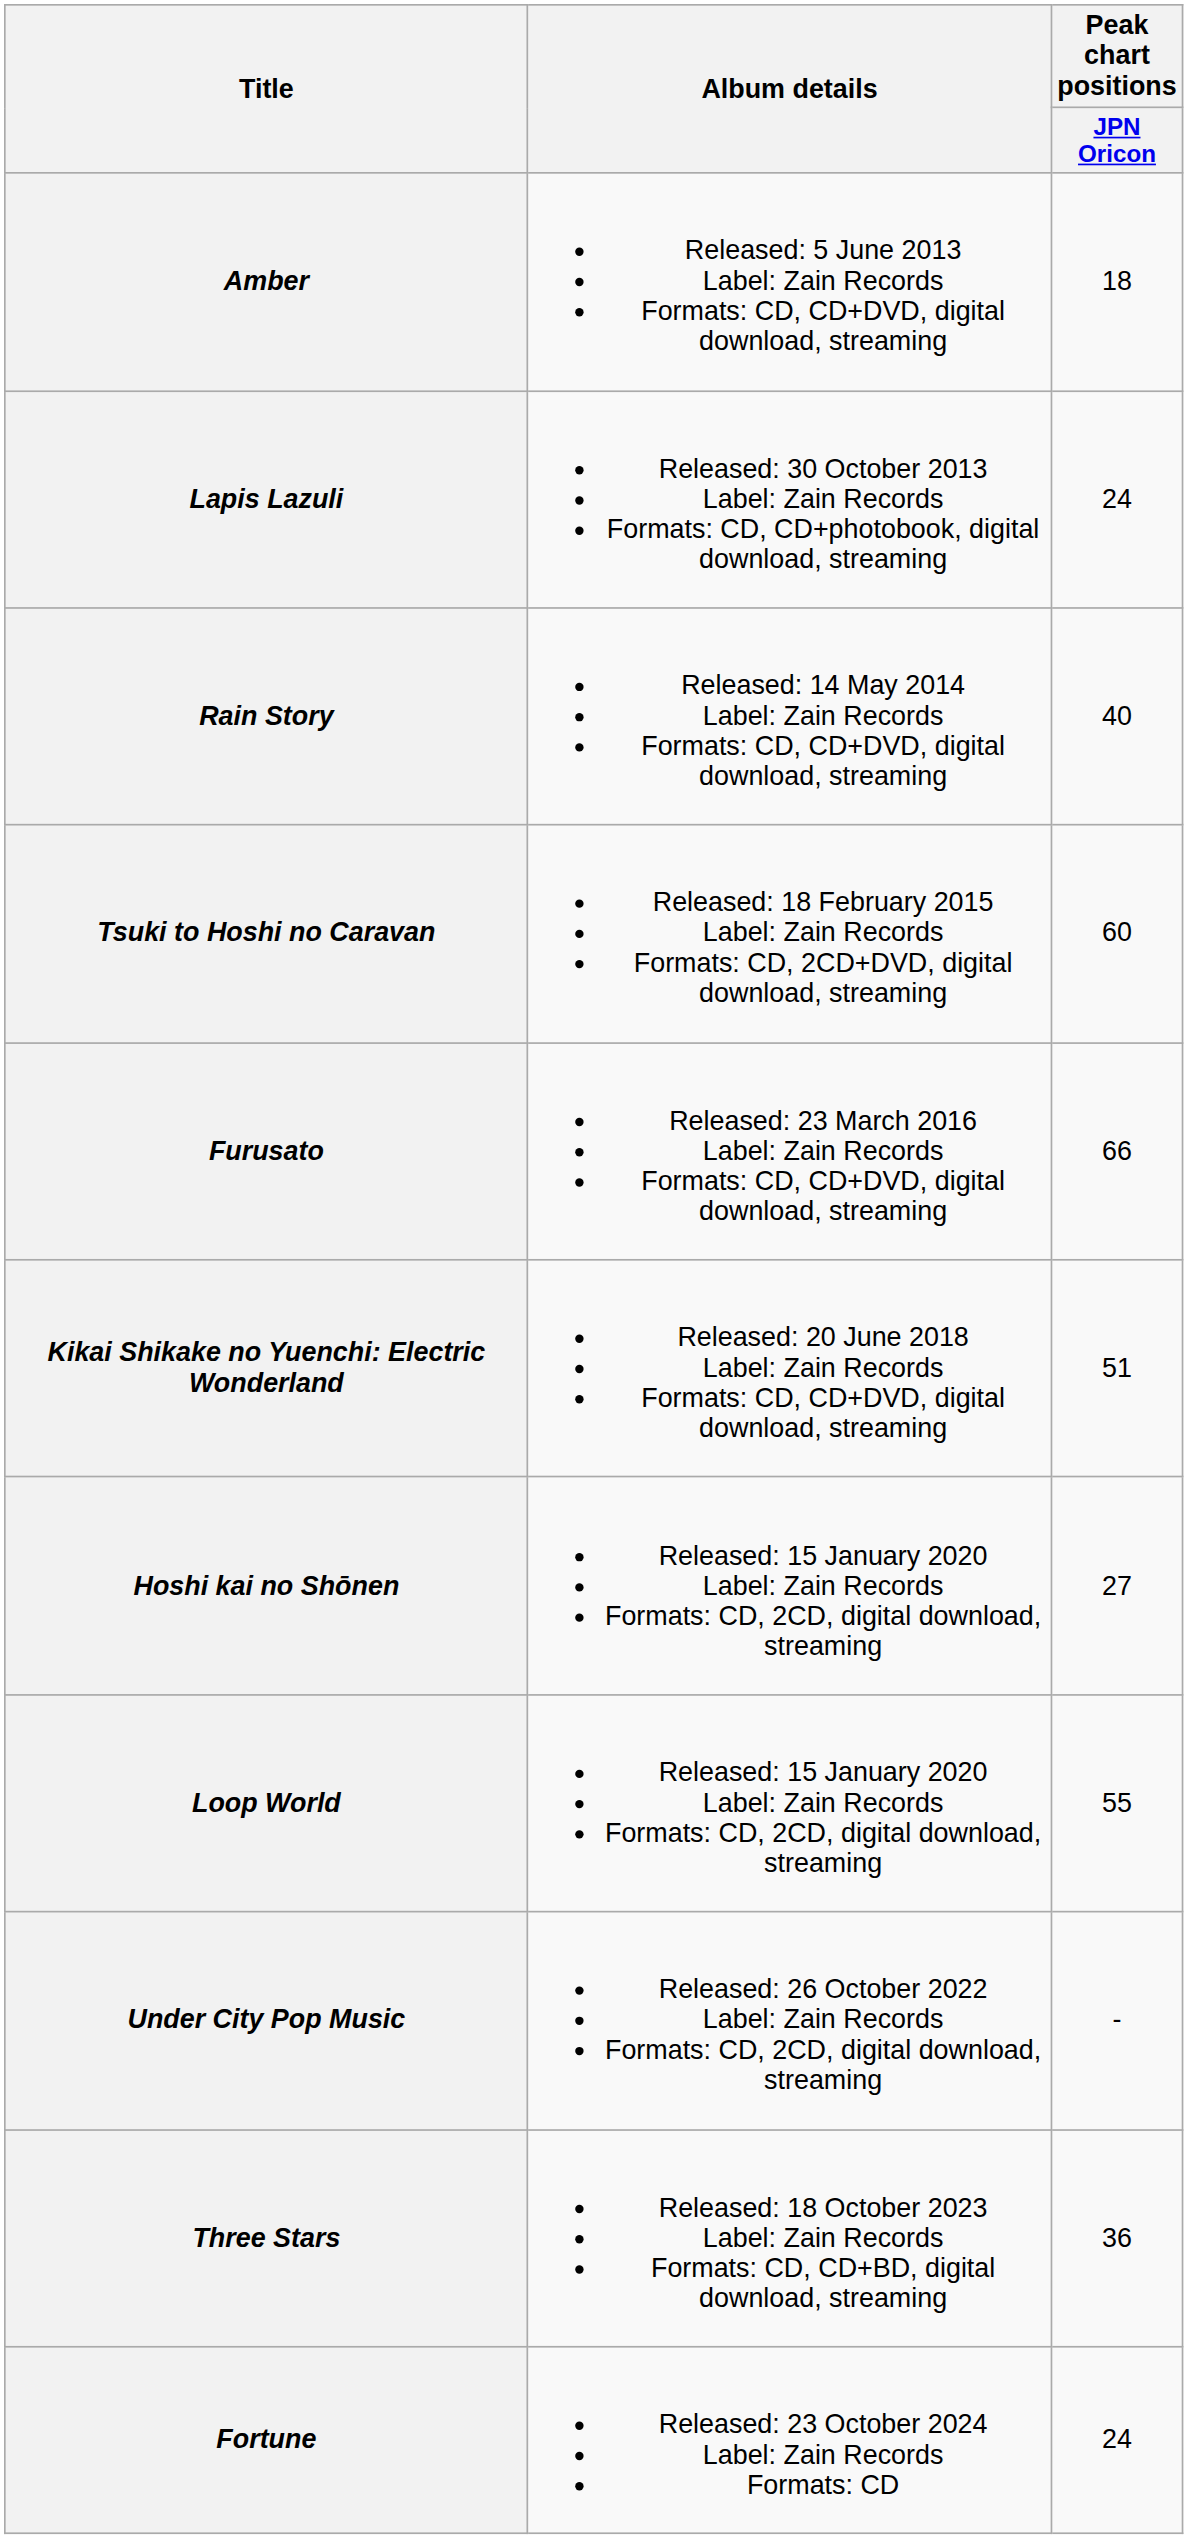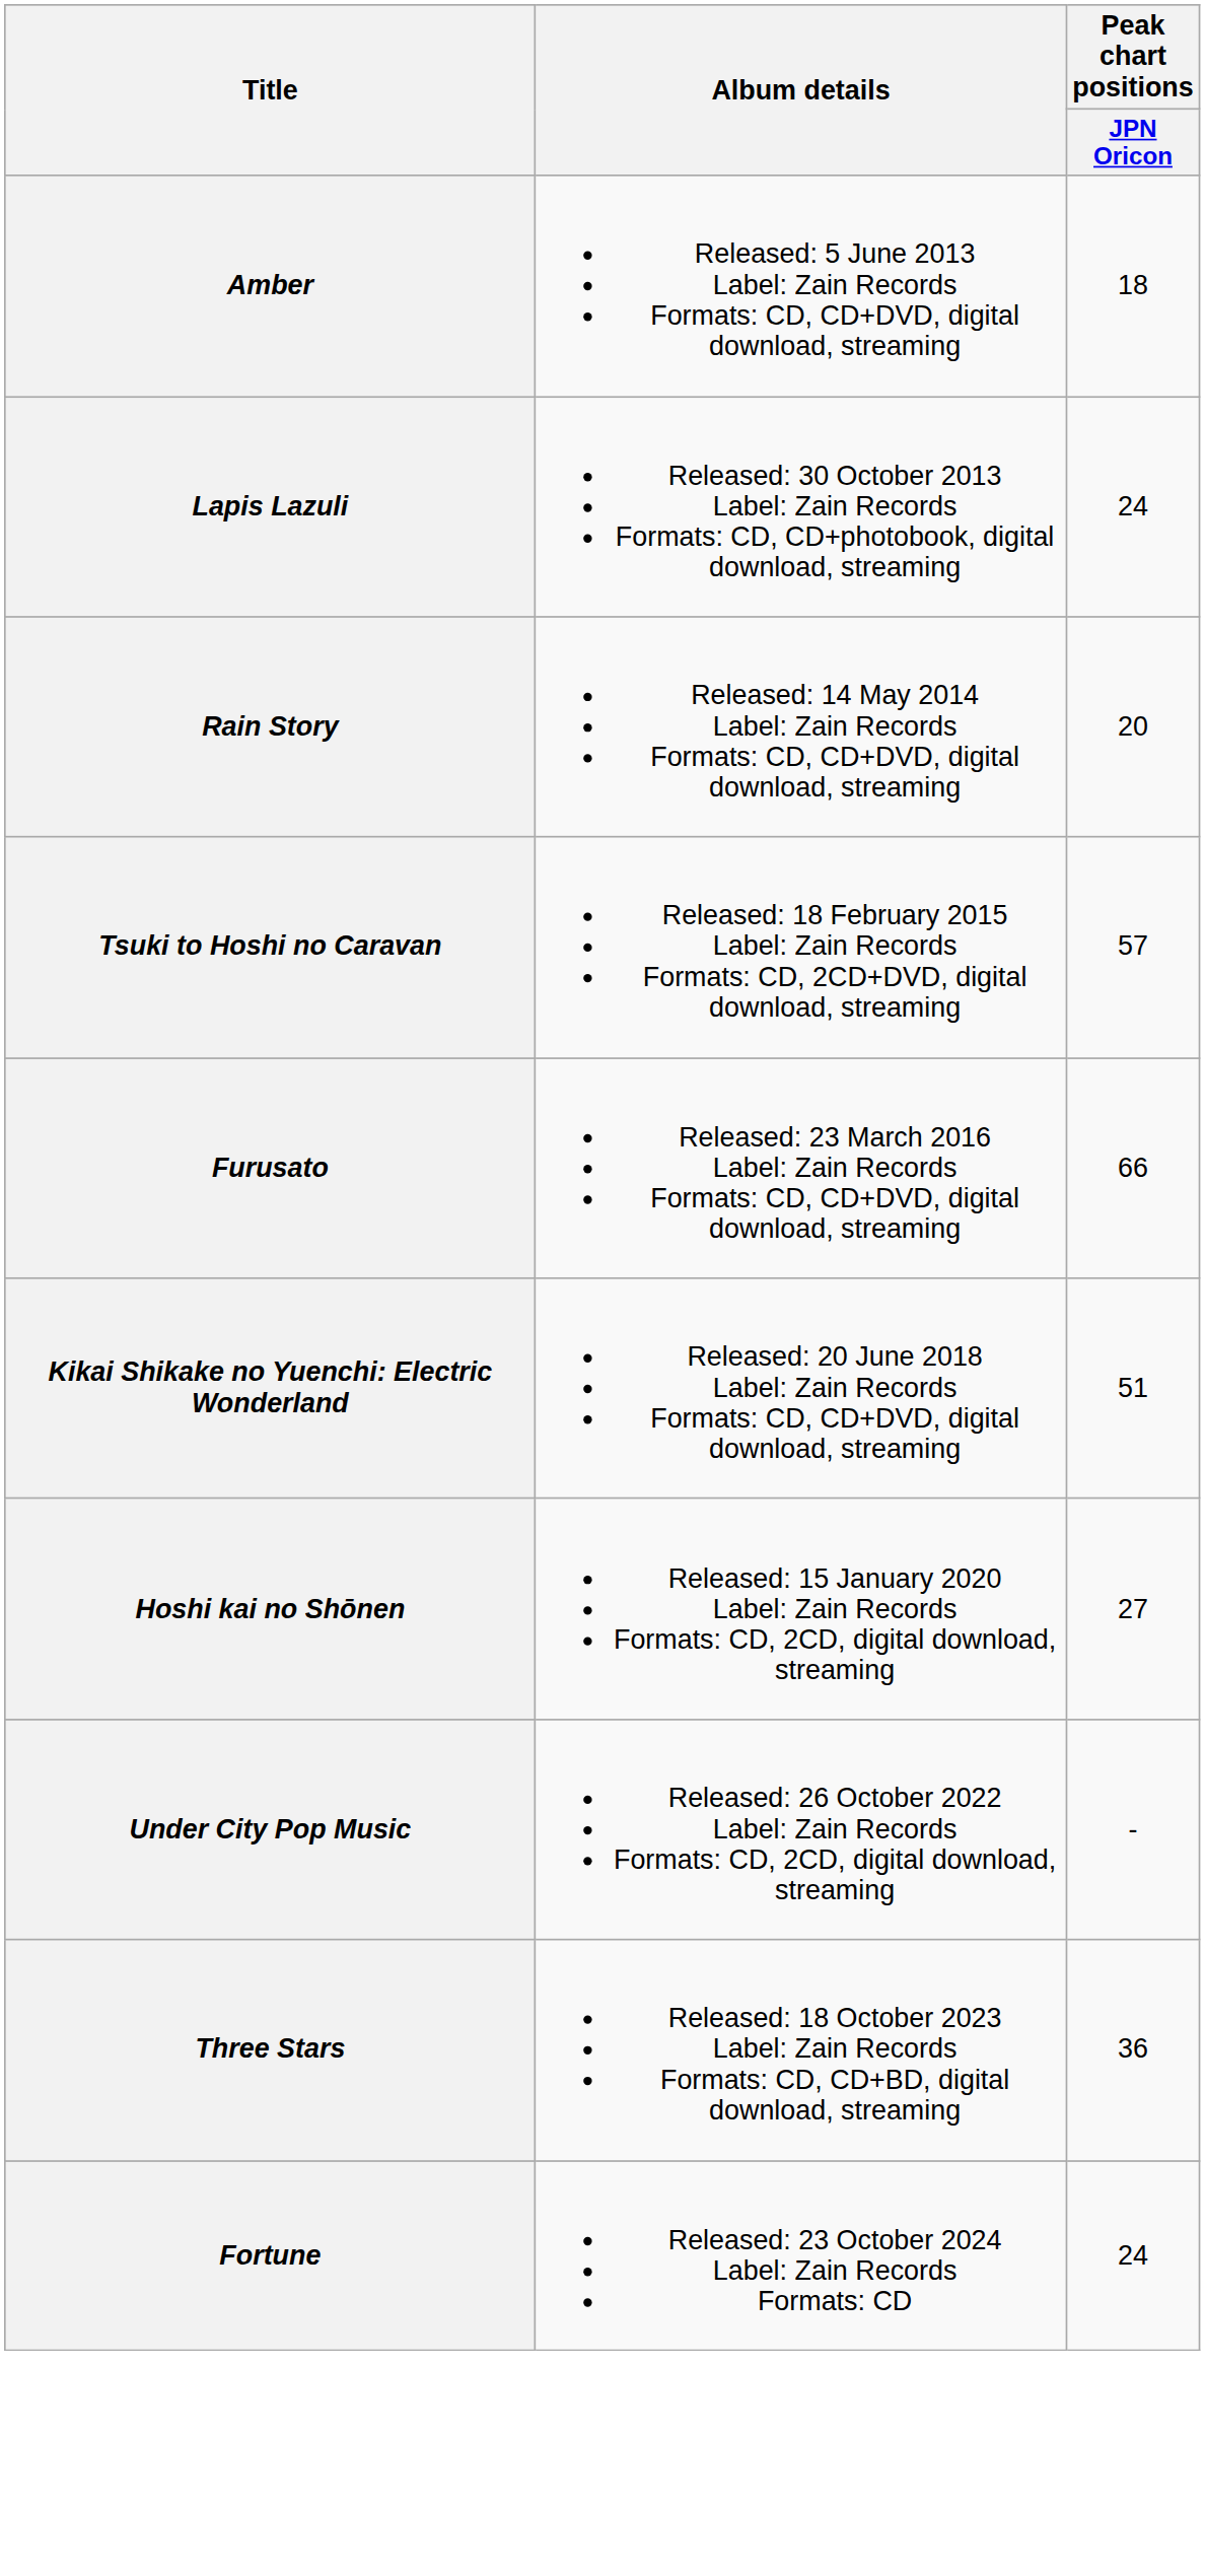Rain Story | Peak chart positions / JPN Oricon: 40 -> 20
Tsuki to Hoshi no Caravan | Peak chart positions / JPN Oricon: 60 -> 57
- row: Loop World | Released: 15 January 2020 Label: Zain Records Formats: CD, 2CD, digital download, streaming | 55
